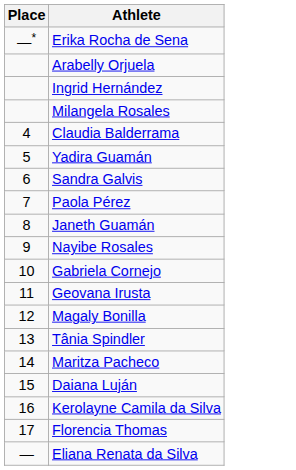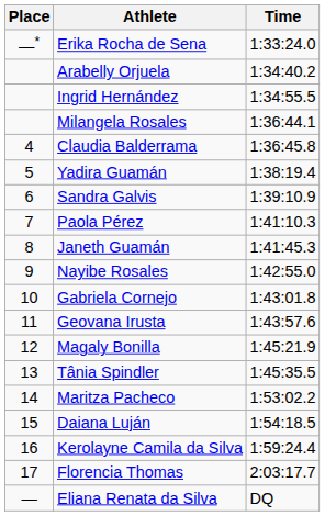+ column: Time | 1:33:24.0 | 1:34:40.2 | 1:34:55.5 | 1:36:44.1 | 1:36:45.8 | 1:38:19.4 | 1:39:10.9 | 1:41:10.3 | 1:41:45.3 | 1:42:55.0 | 1:43:01.8 | 1:43:57.6 | 1:45:21.9 | 1:45:35.5 | 1:53:02.2 | 1:54:18.5 | 1:59:24.4 | 2:03:17.7 | DQ
